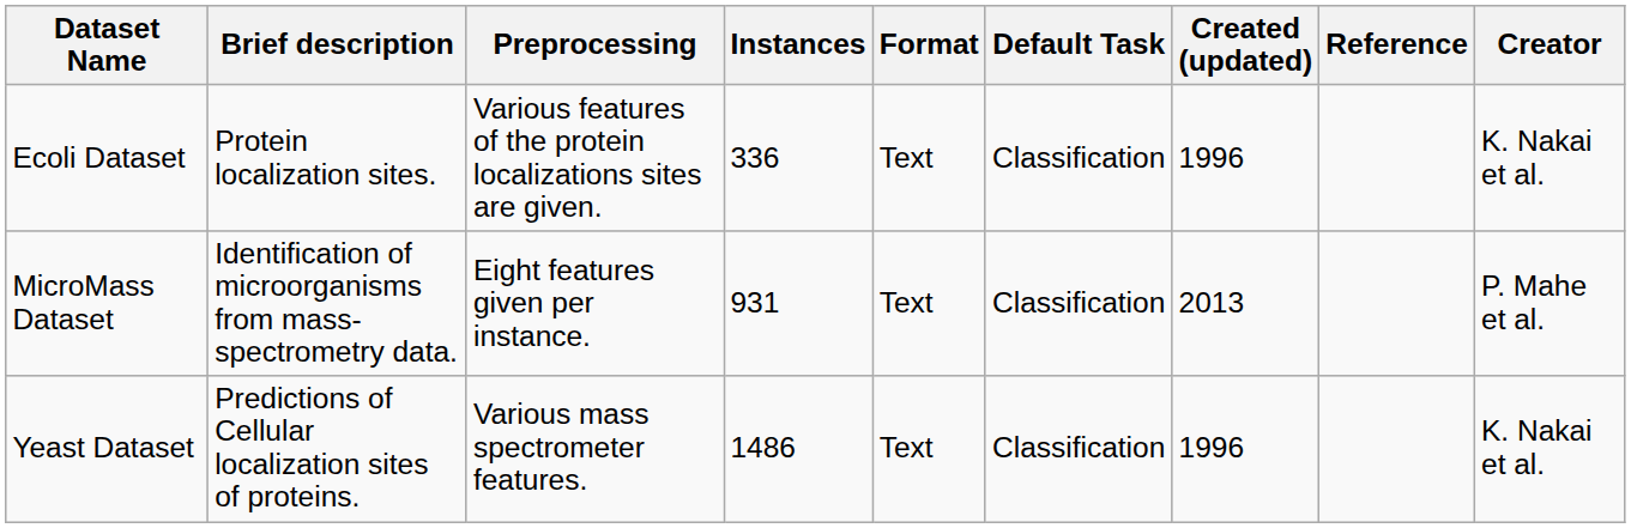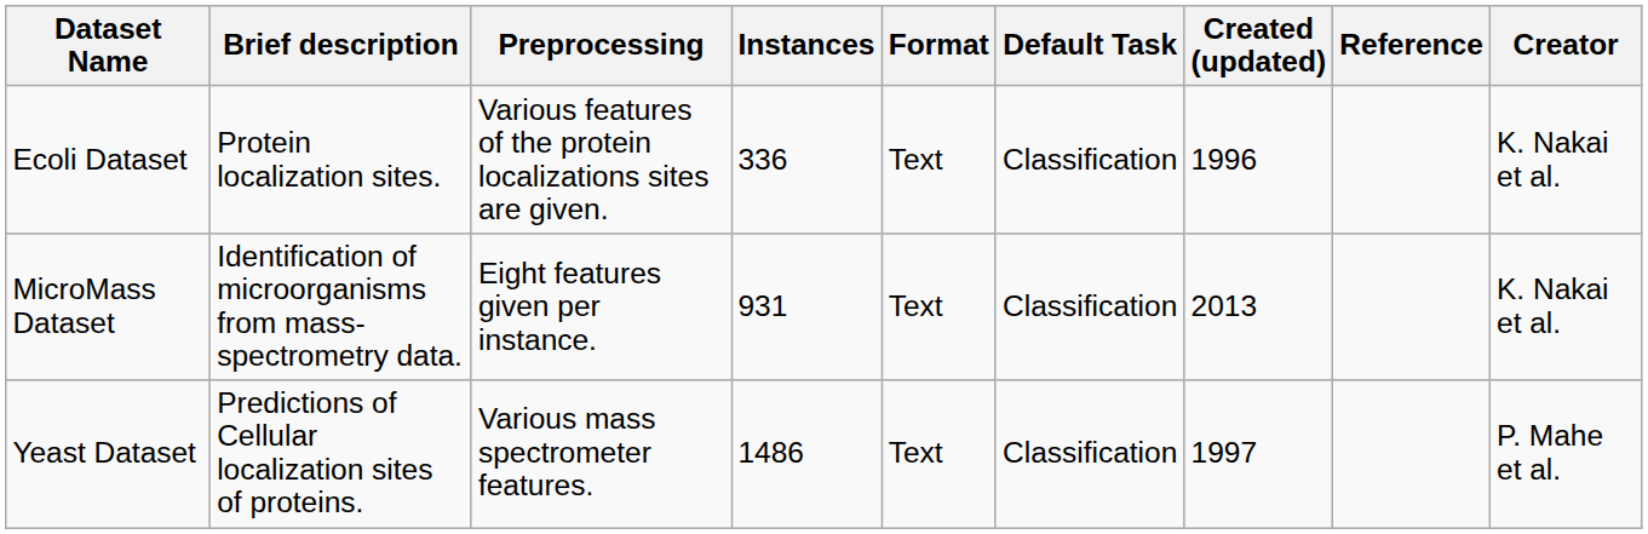MicroMass Dataset | Creator: P. Mahe et al. -> K. Nakai et al.
Yeast Dataset | Created (updated): 1996 -> 1997
Yeast Dataset | Creator: K. Nakai et al. -> P. Mahe et al.
